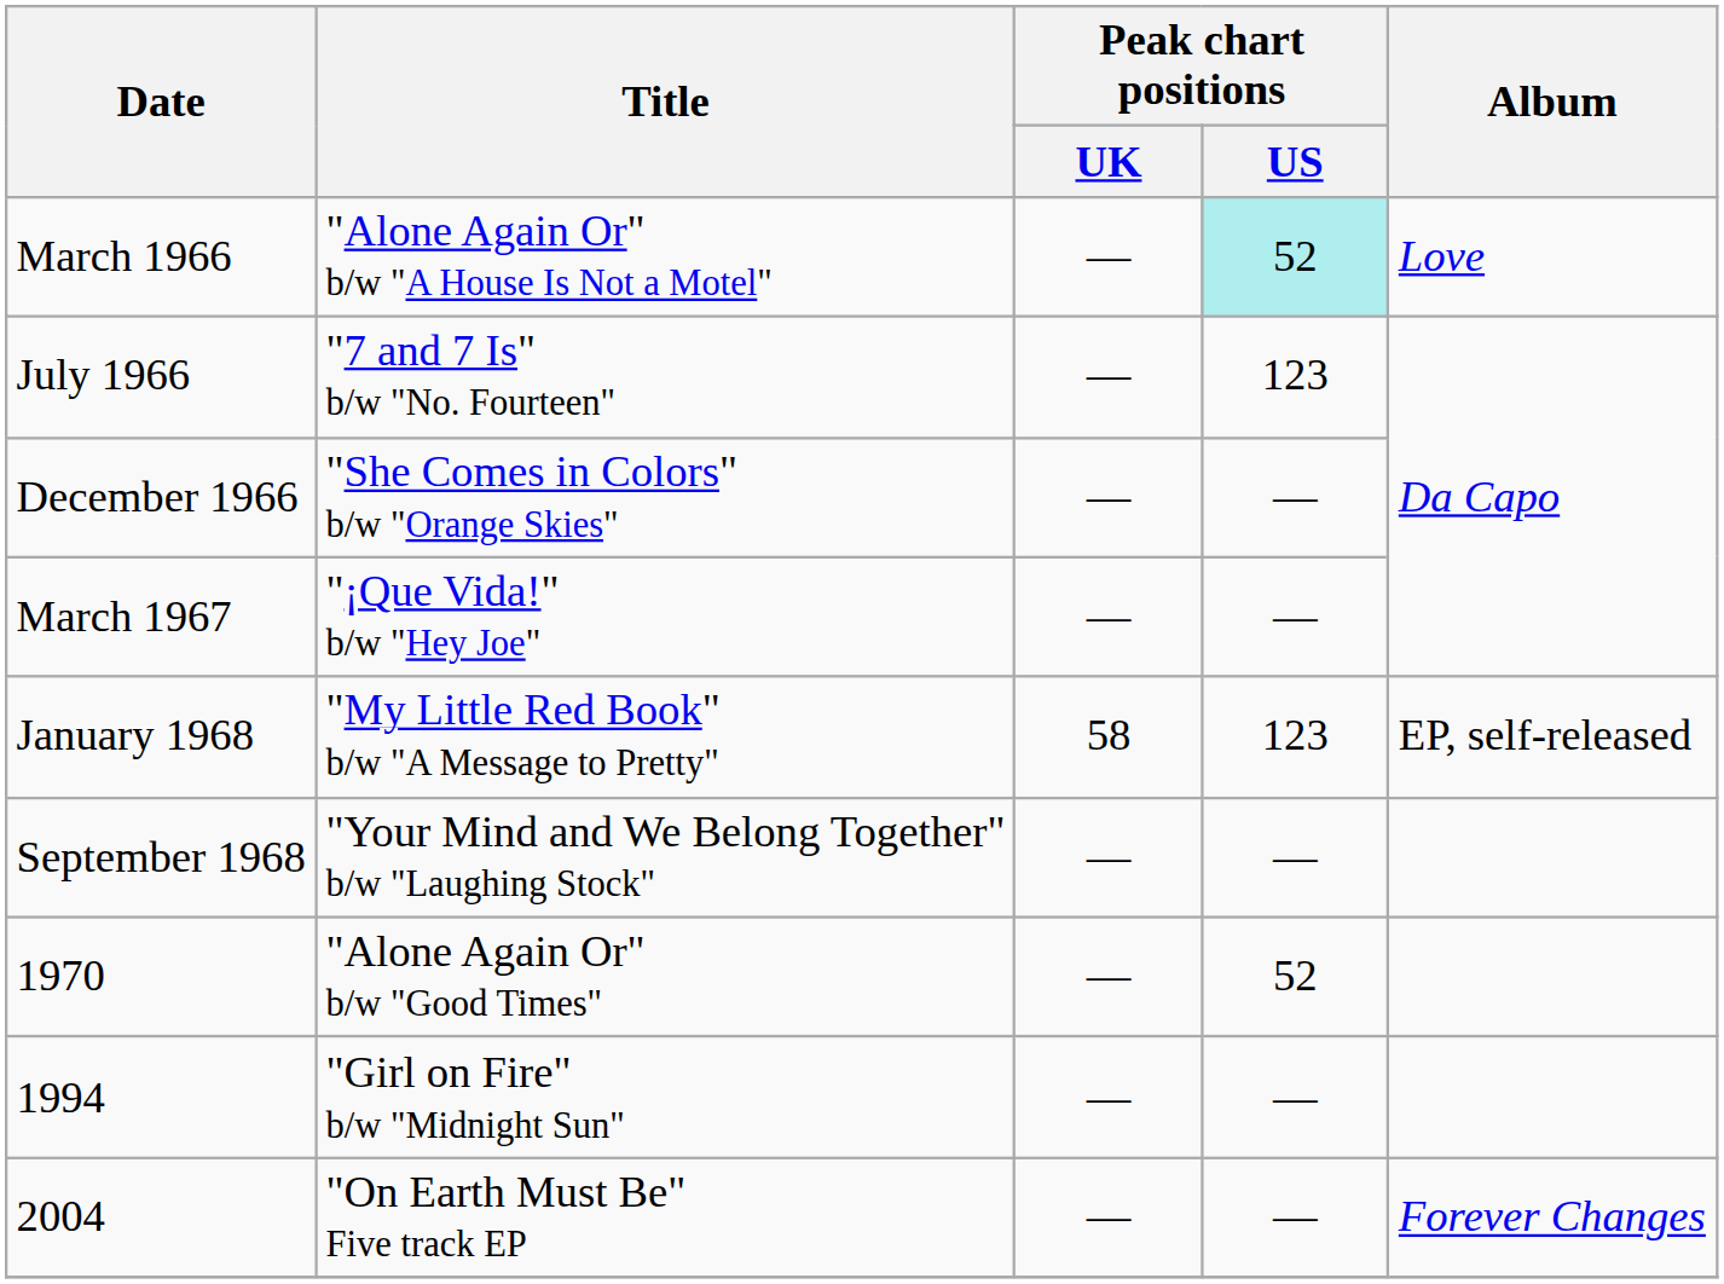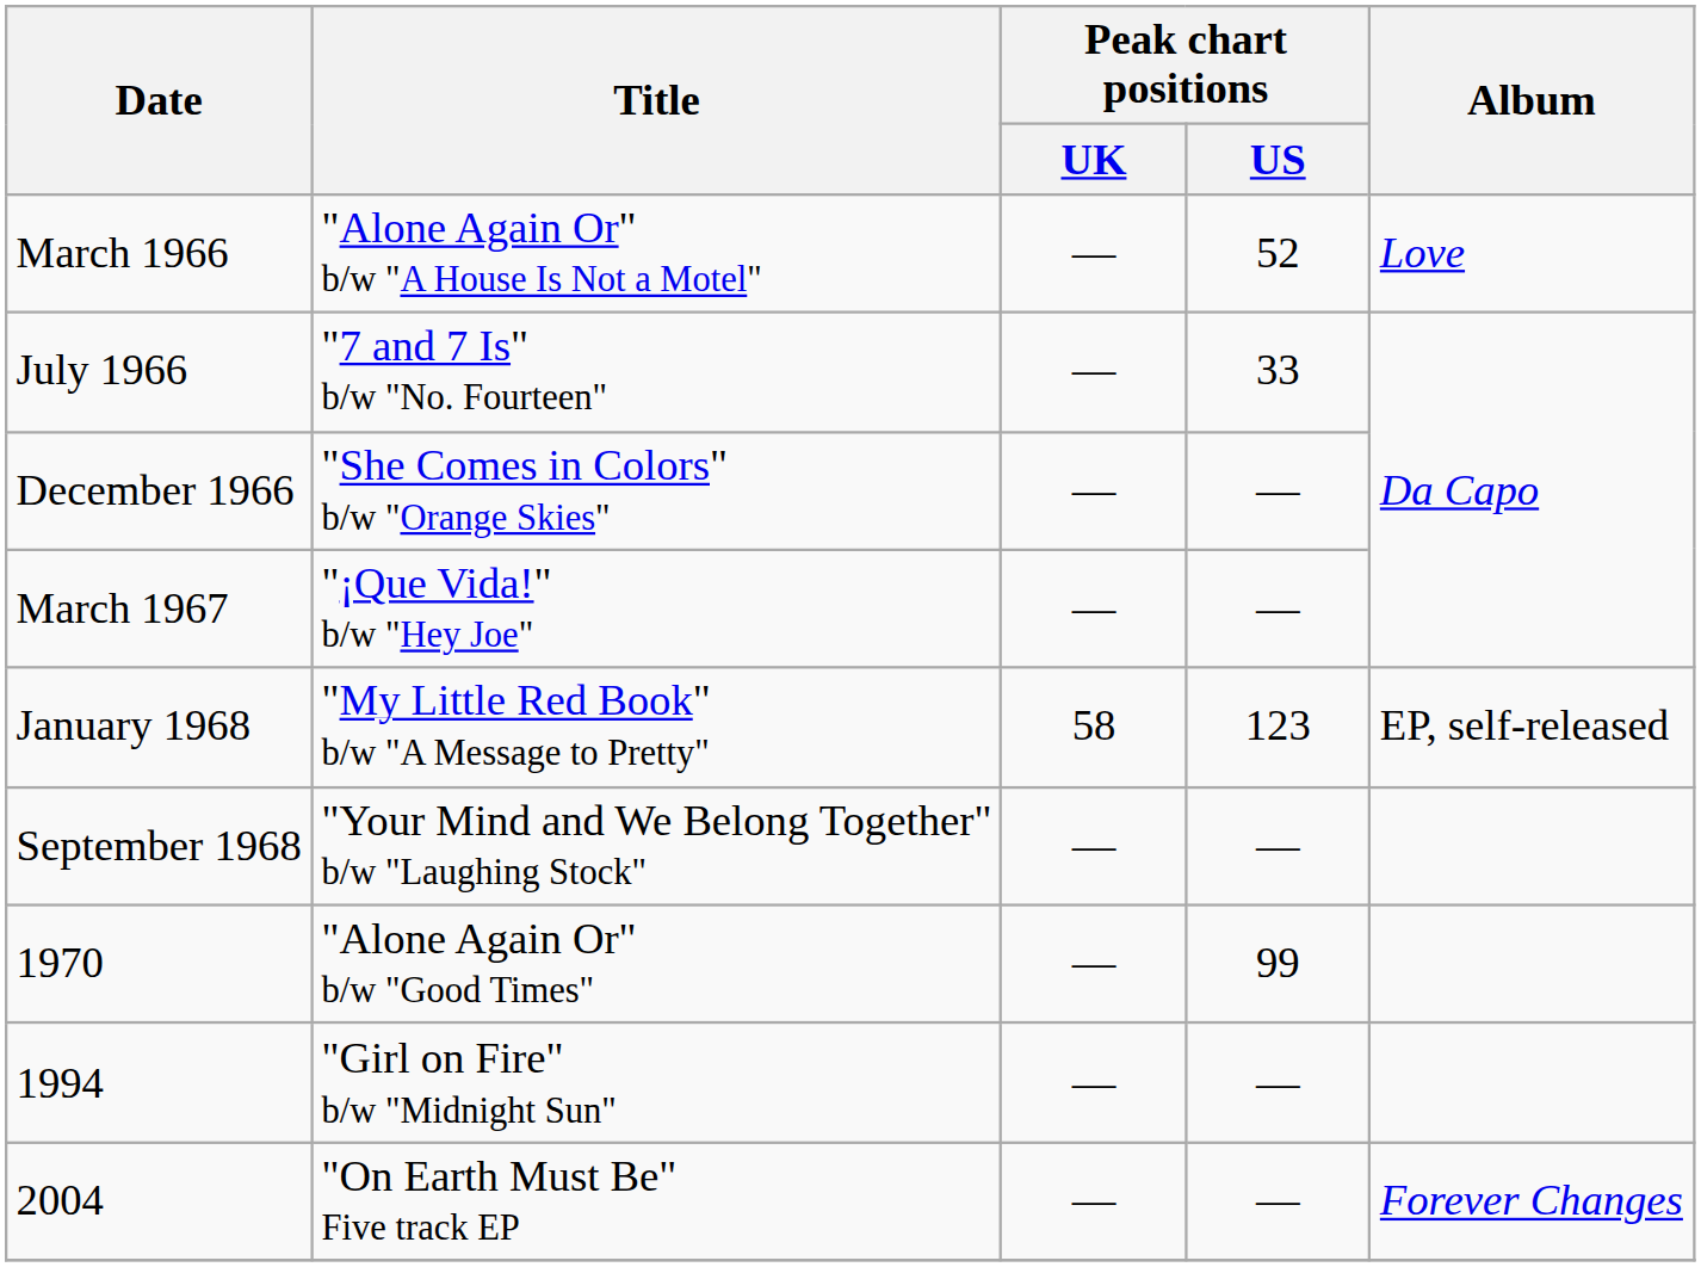March 1966 | Peak chart positions / US: paleturquoise background -> no background
July 1966 | Peak chart positions / US: 123 -> 33
1970 | Peak chart positions / US: 52 -> 99
